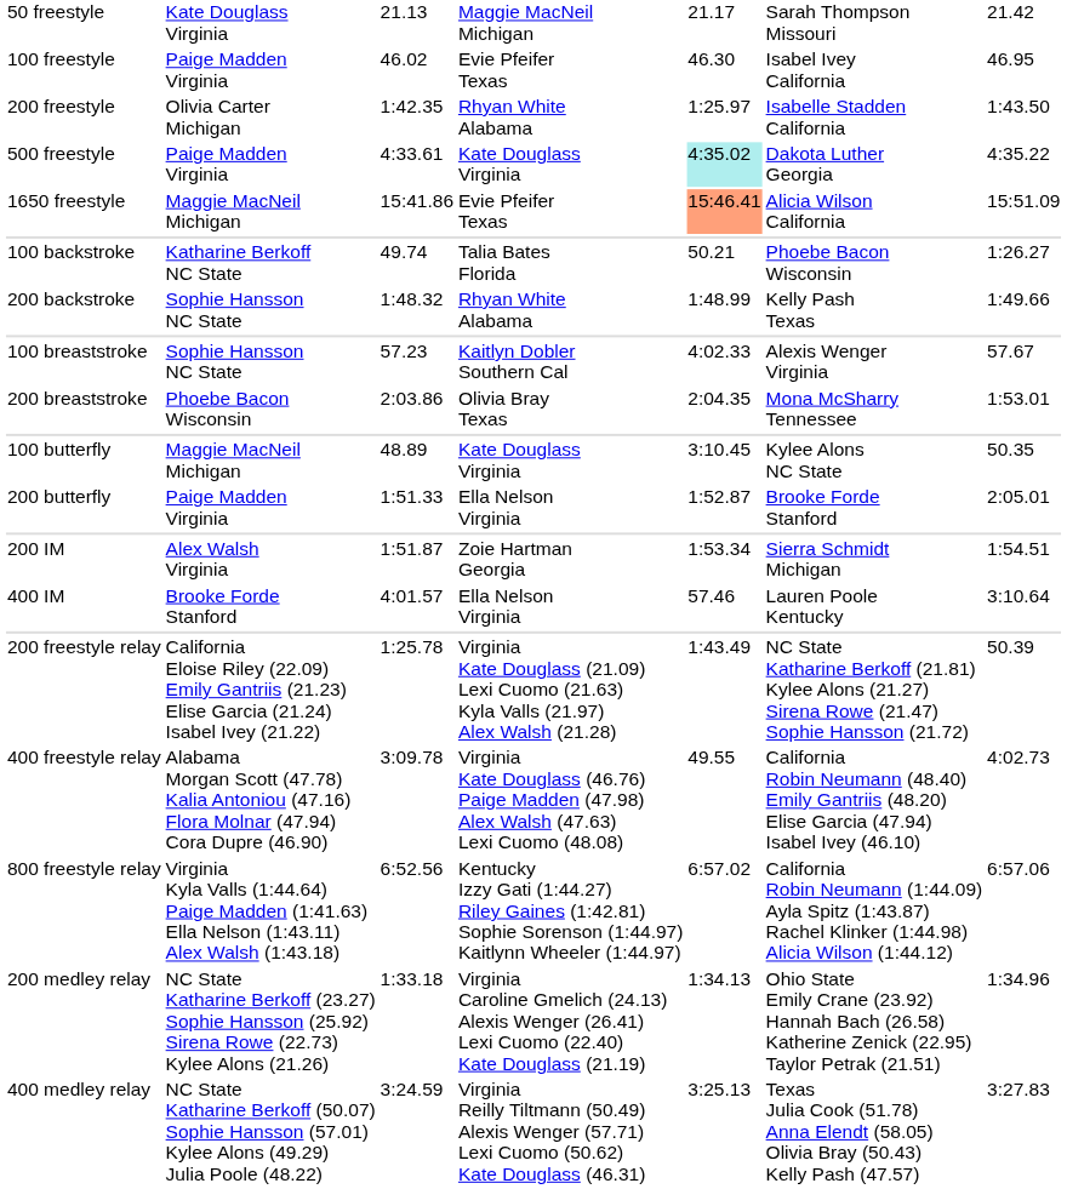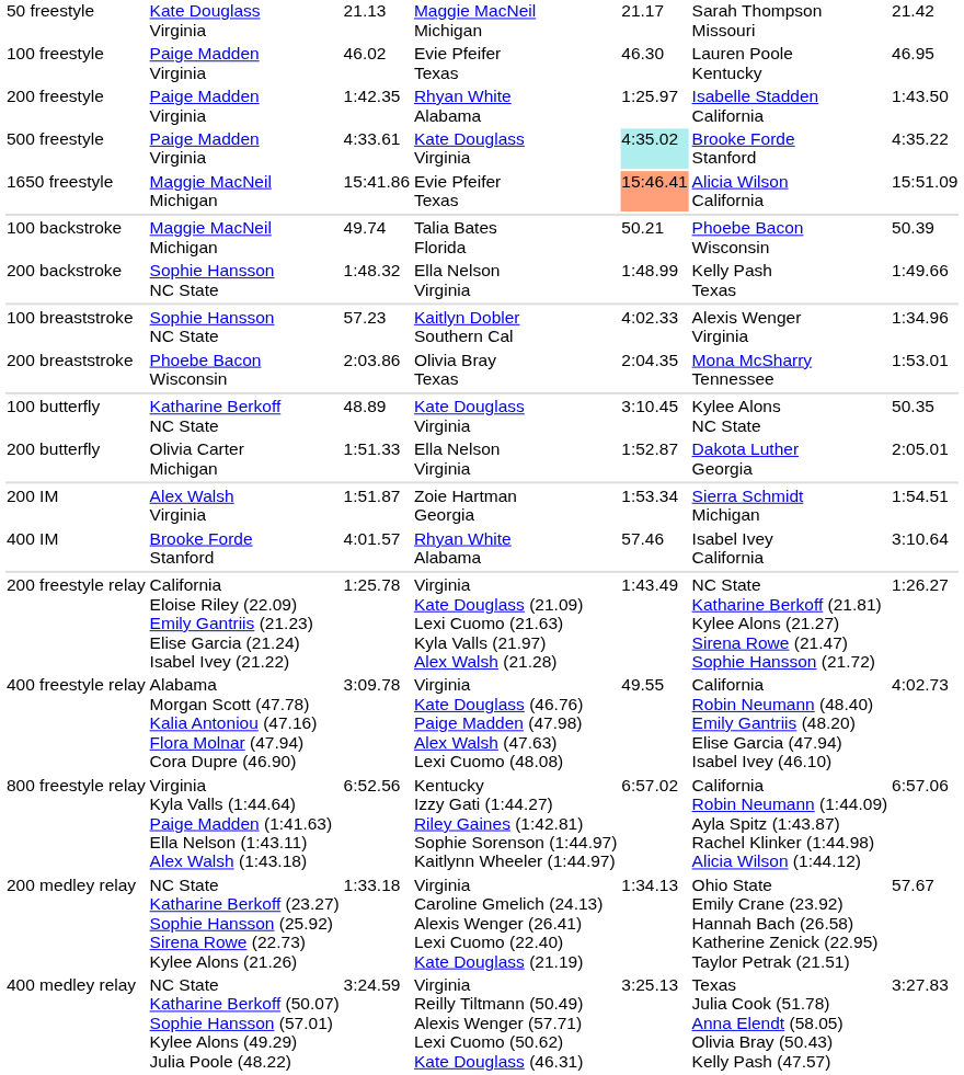100 freestyle | column 6: Isabel Ivey California -> Lauren Poole Kentucky
200 freestyle | column 2: Olivia Carter Michigan -> Paige Madden Virginia
500 freestyle | column 6: Dakota Luther Georgia -> Brooke Forde Stanford
100 backstroke | column 2: Katharine Berkoff NC State -> Maggie MacNeil Michigan
100 backstroke | column 7: 1:26.27 -> 50.39
200 backstroke | column 4: Rhyan White Alabama -> Ella Nelson Virginia
100 breaststroke | column 7: 57.67 -> 1:34.96
100 butterfly | column 2: Maggie MacNeil Michigan -> Katharine Berkoff NC State
200 butterfly | column 2: Paige Madden Virginia -> Olivia Carter Michigan
200 butterfly | column 6: Brooke Forde Stanford -> Dakota Luther Georgia
400 IM | column 4: Ella Nelson Virginia -> Rhyan White Alabama
400 IM | column 6: Lauren Poole Kentucky -> Isabel Ivey California
200 freestyle relay | column 7: 50.39 -> 1:26.27
200 medley relay | column 7: 1:34.96 -> 57.67
